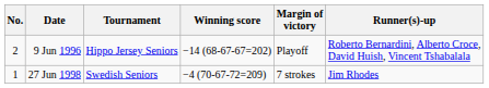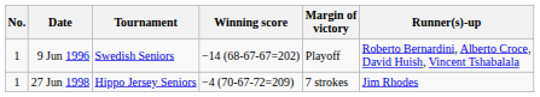9 Jun 1996 | No.: 2 -> 1
9 Jun 1996 | Tournament: Hippo Jersey Seniors -> Swedish Seniors
27 Jun 1998 | Tournament: Swedish Seniors -> Hippo Jersey Seniors
